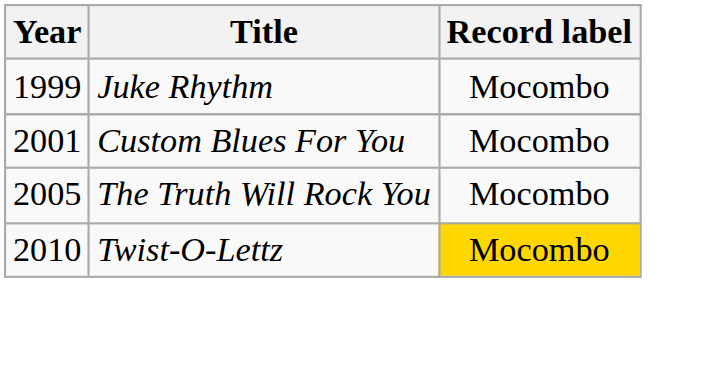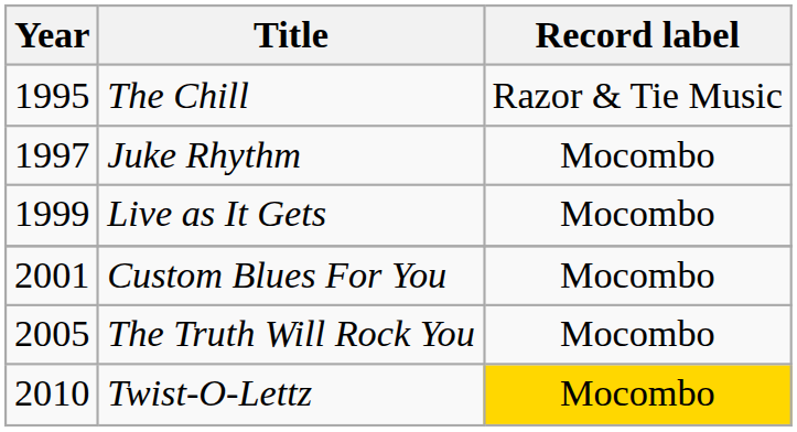+ row: 1995 | The Chill | Razor & Tie Music
Juke Rhythm | Year: 1999 -> 1997
+ row: 1999 | Live as It Gets | Mocombo
